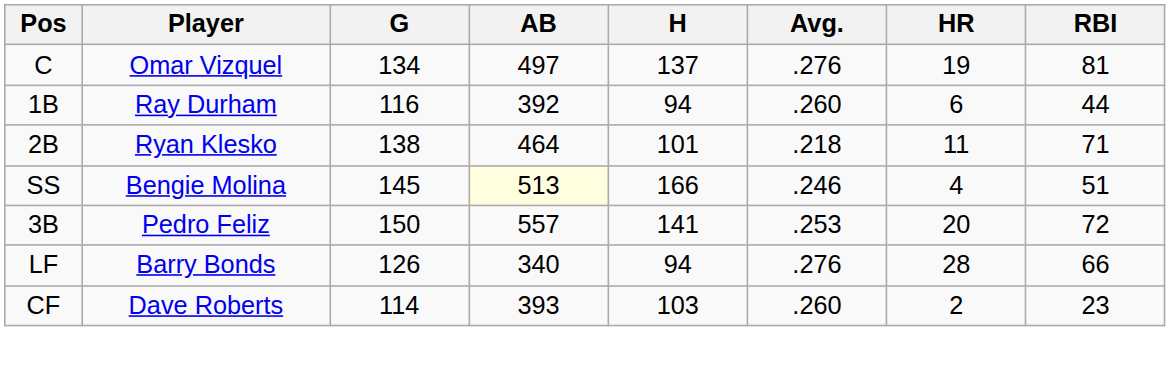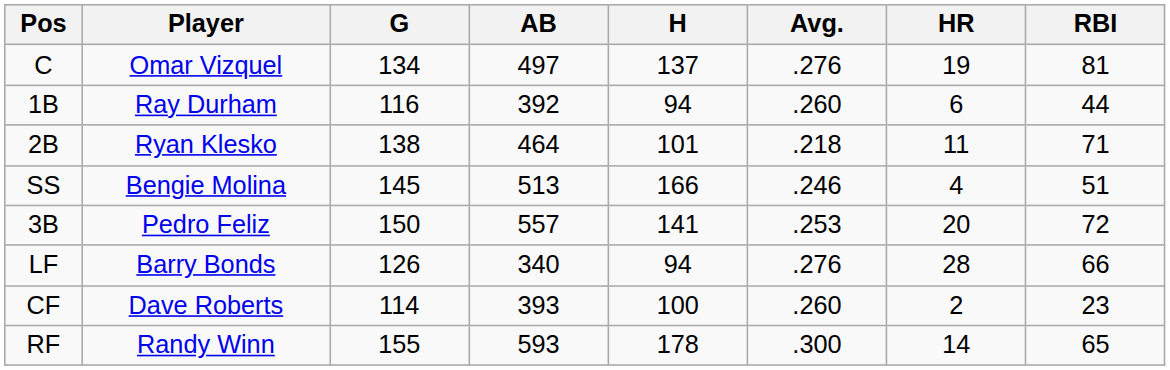SS | AB: lightyellow background -> no background
CF | H: 103 -> 100
+ row: RF | Randy Winn | 155 | 593 | 178 | .300 | 14 | 65
